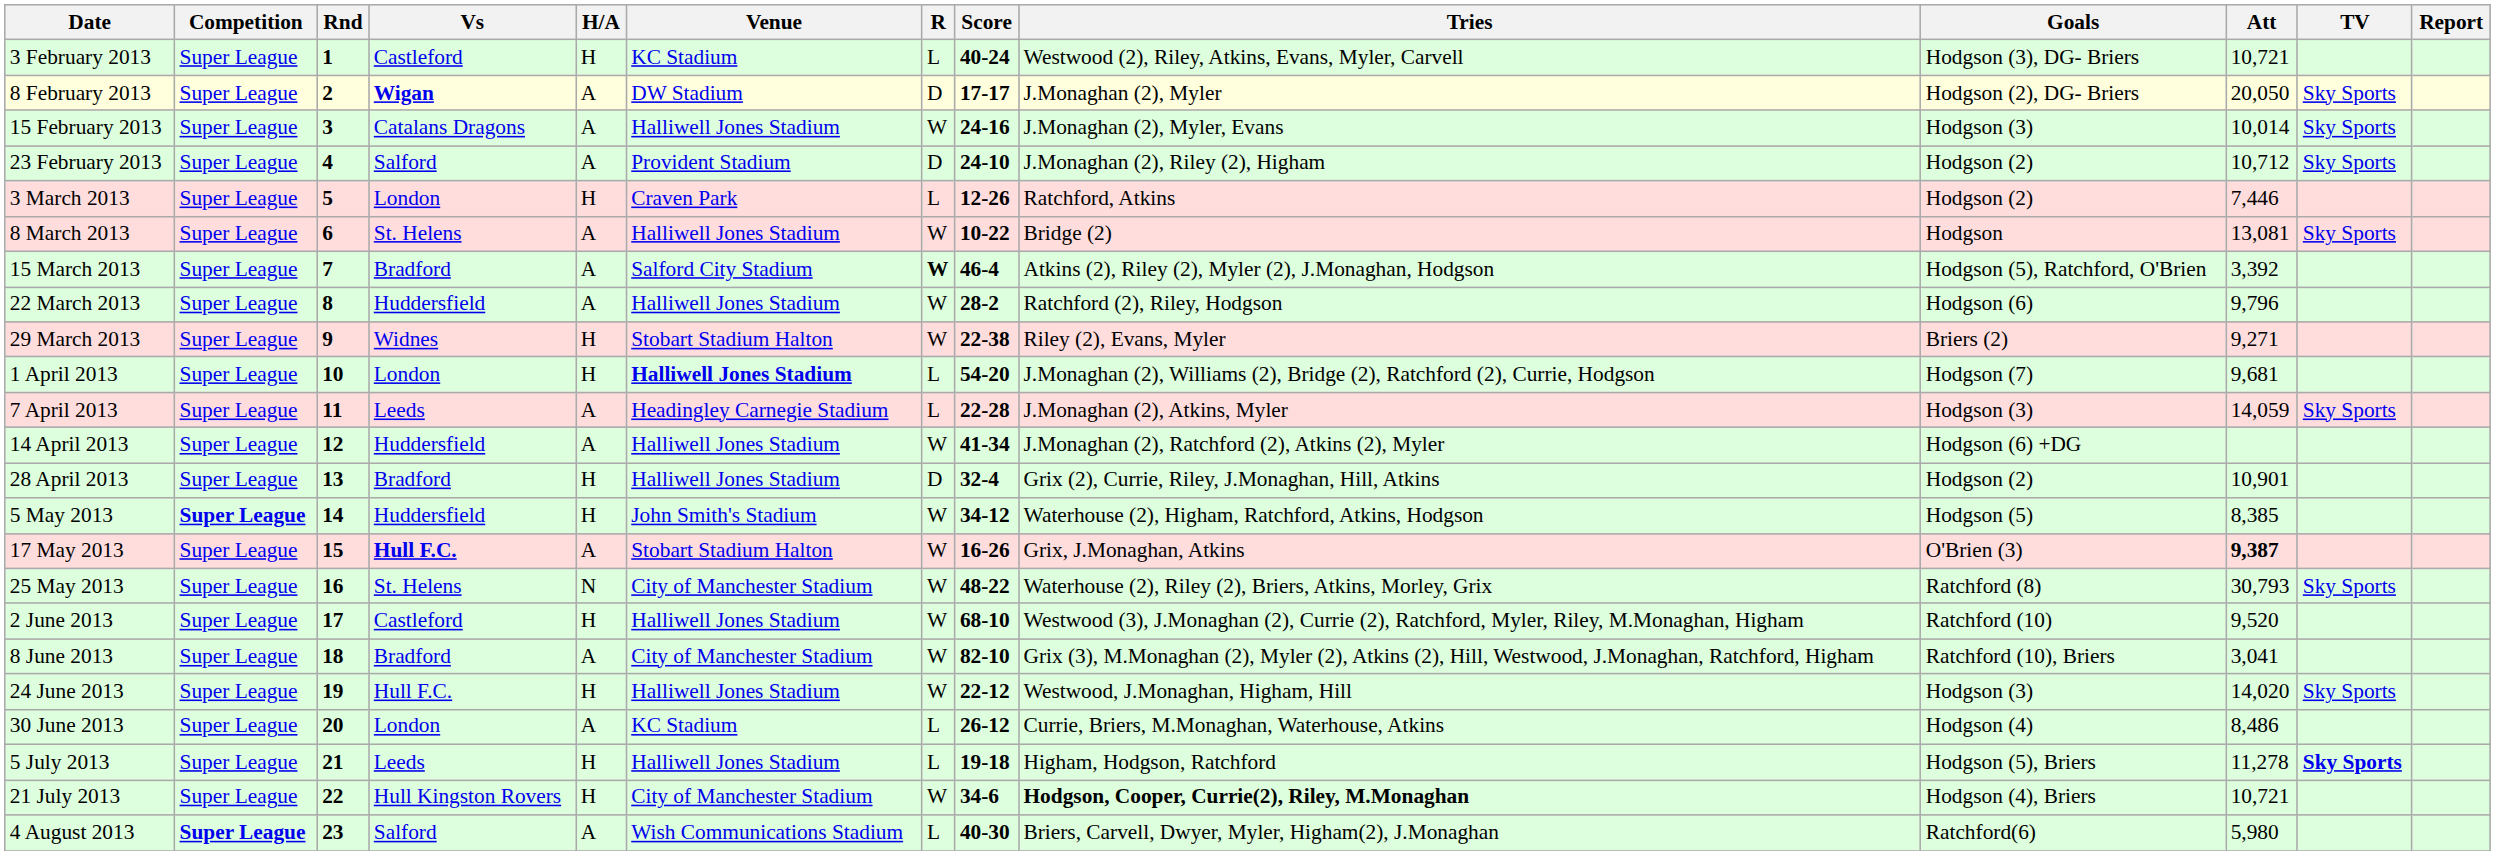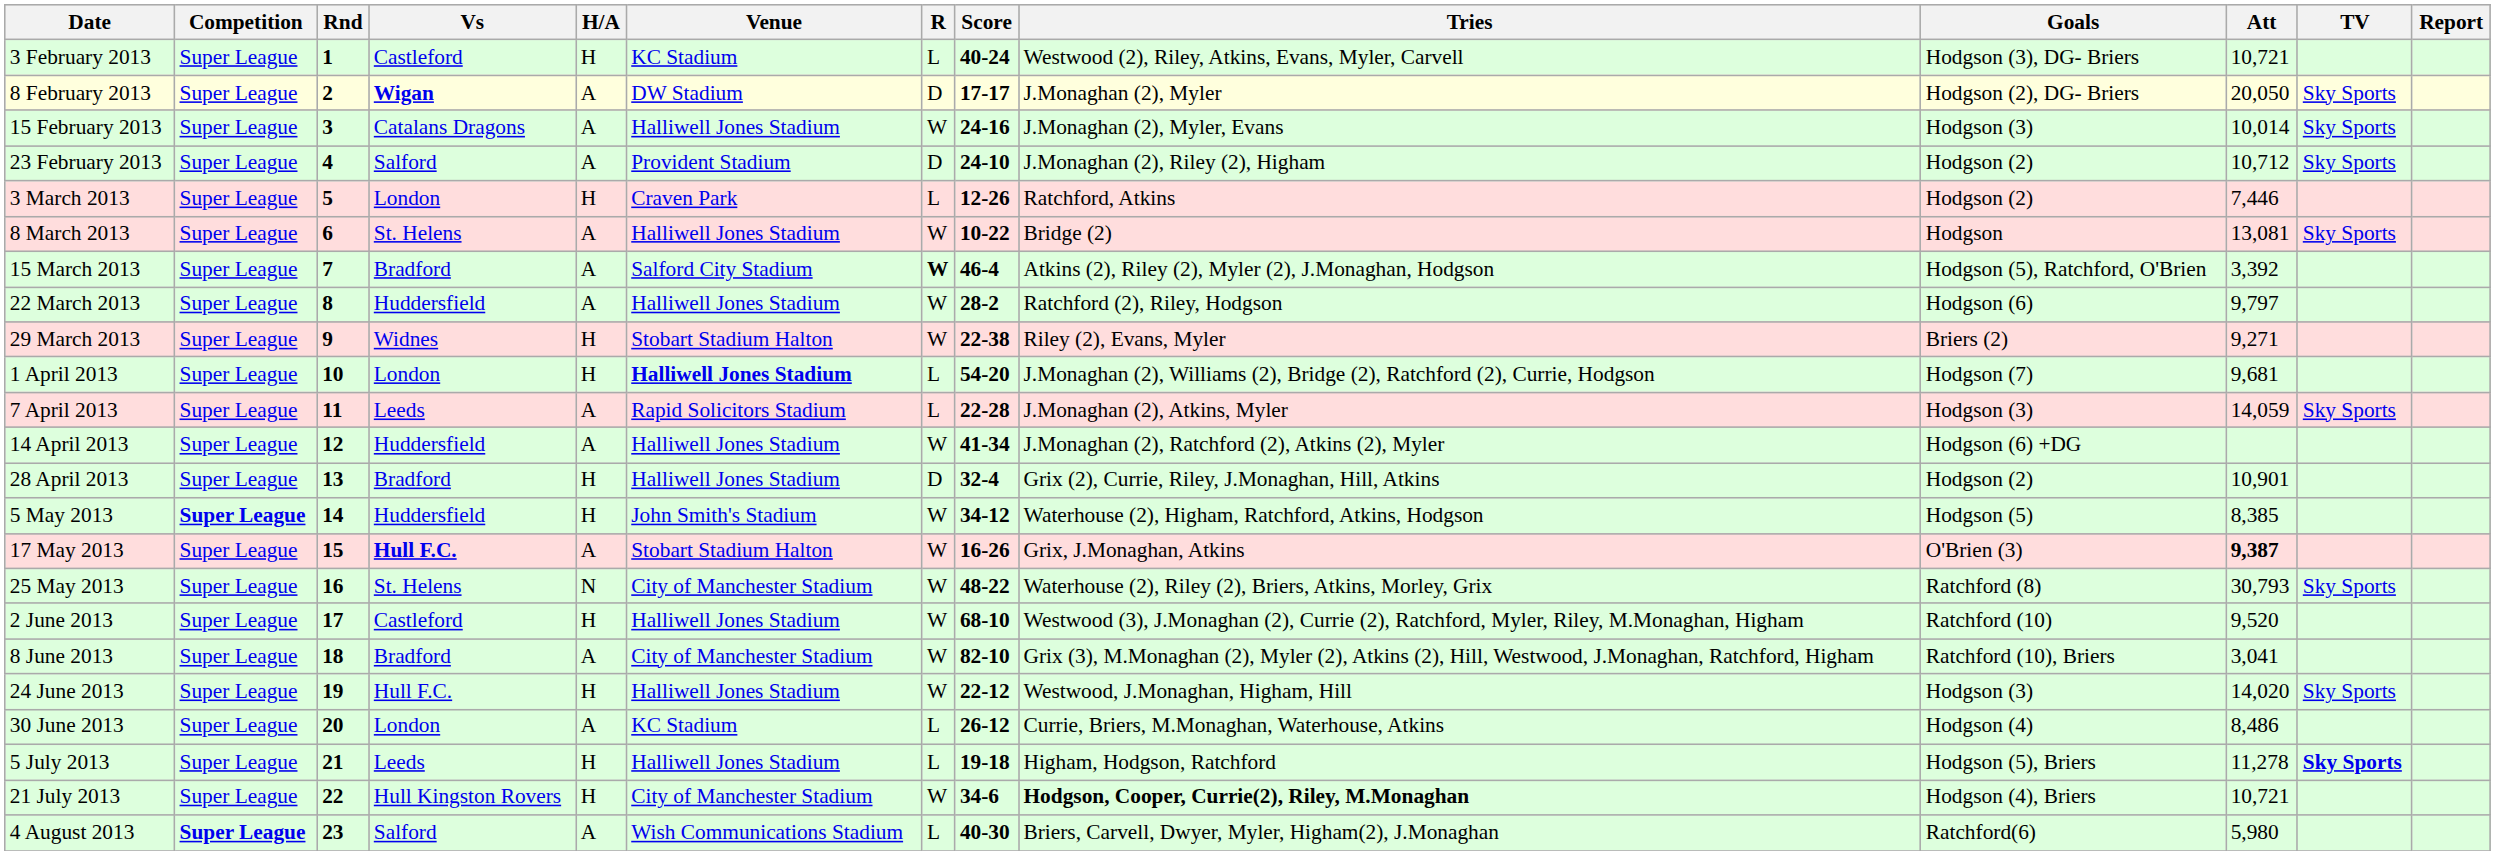22 March 2013 | Att: 9,796 -> 9,797
7 April 2013 | Venue: Headingley Carnegie Stadium -> Rapid Solicitors Stadium
